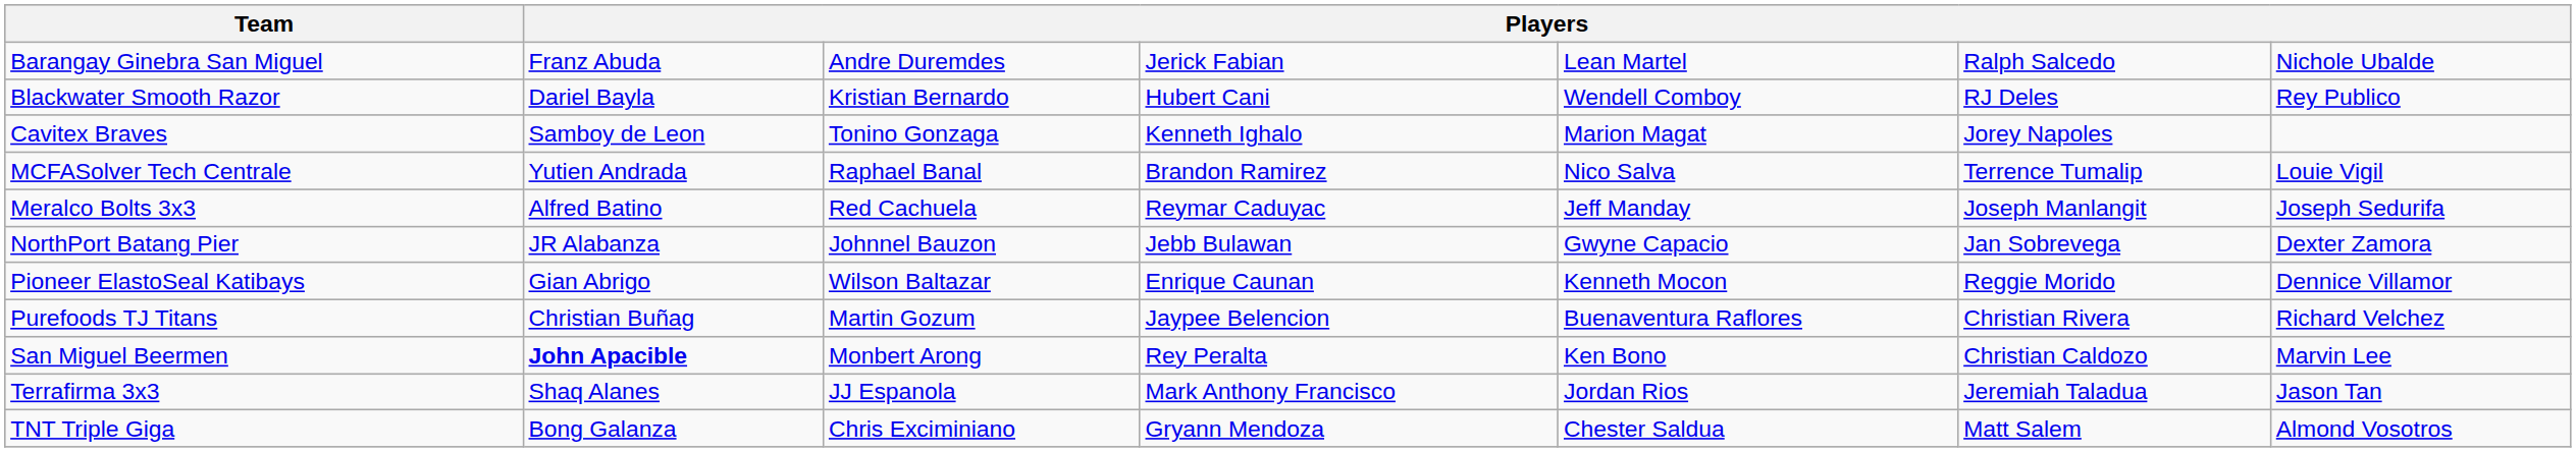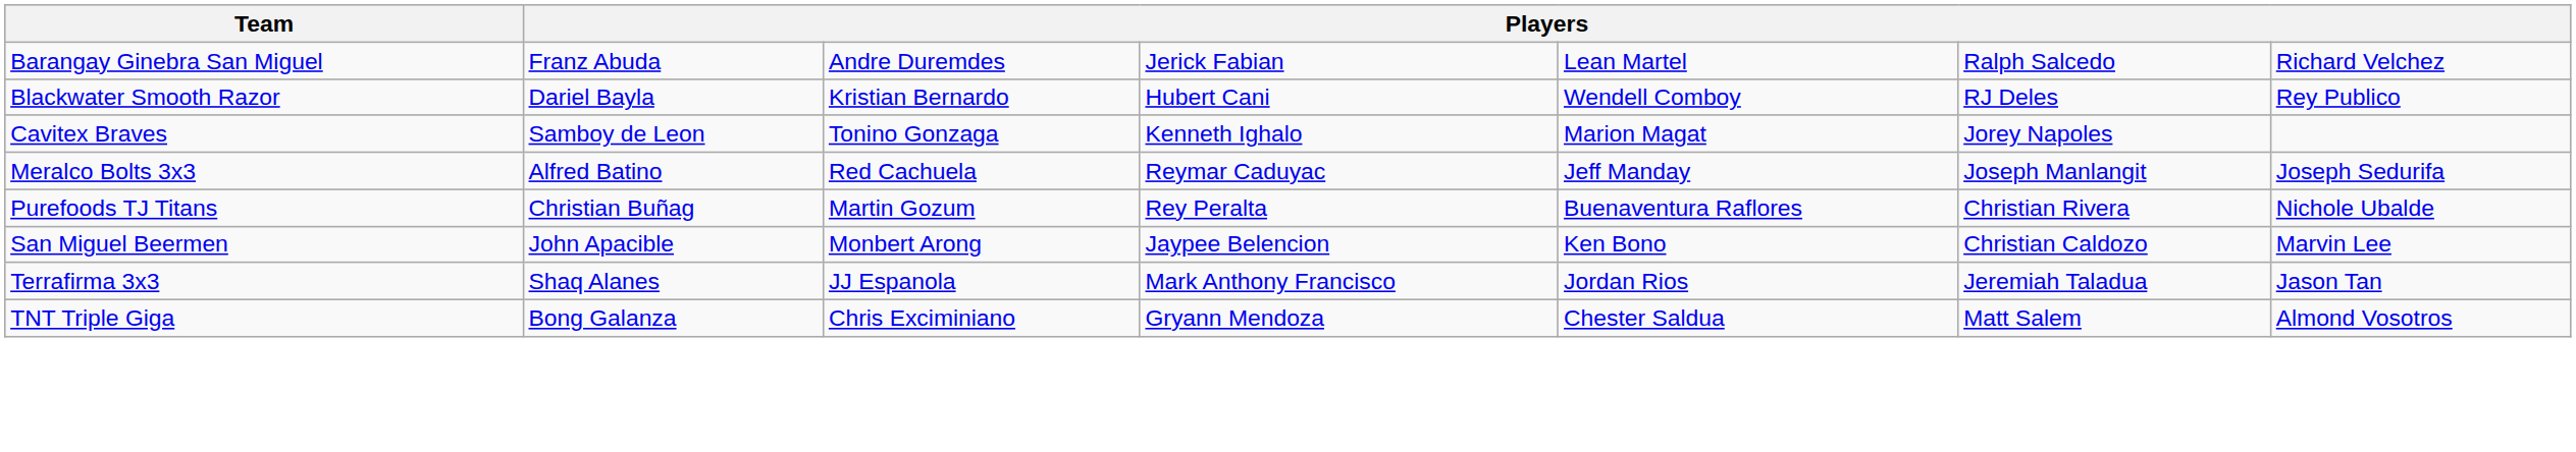Barangay Ginebra San Miguel | column 7: Nichole Ubalde -> Richard Velchez
- row: MCFASolver Tech Centrale | Yutien Andrada | Raphael Banal | Brandon Ramirez | Nico Salva | Terrence Tumalip | Louie Vigil
- row: NorthPort Batang Pier | JR Alabanza | Johnnel Bauzon | Jebb Bulawan | Gwyne Capacio | Jan Sobrevega | Dexter Zamora
- row: Pioneer ElastoSeal Katibays | Gian Abrigo | Wilson Baltazar | Enrique Caunan | Kenneth Mocon | Reggie Morido | Dennice Villamor
Purefoods TJ Titans | column 4: Jaypee Belencion -> Rey Peralta
Purefoods TJ Titans | column 7: Richard Velchez -> Nichole Ubalde
San Miguel Beermen | column 2: bold -> normal
San Miguel Beermen | column 4: Rey Peralta -> Jaypee Belencion
